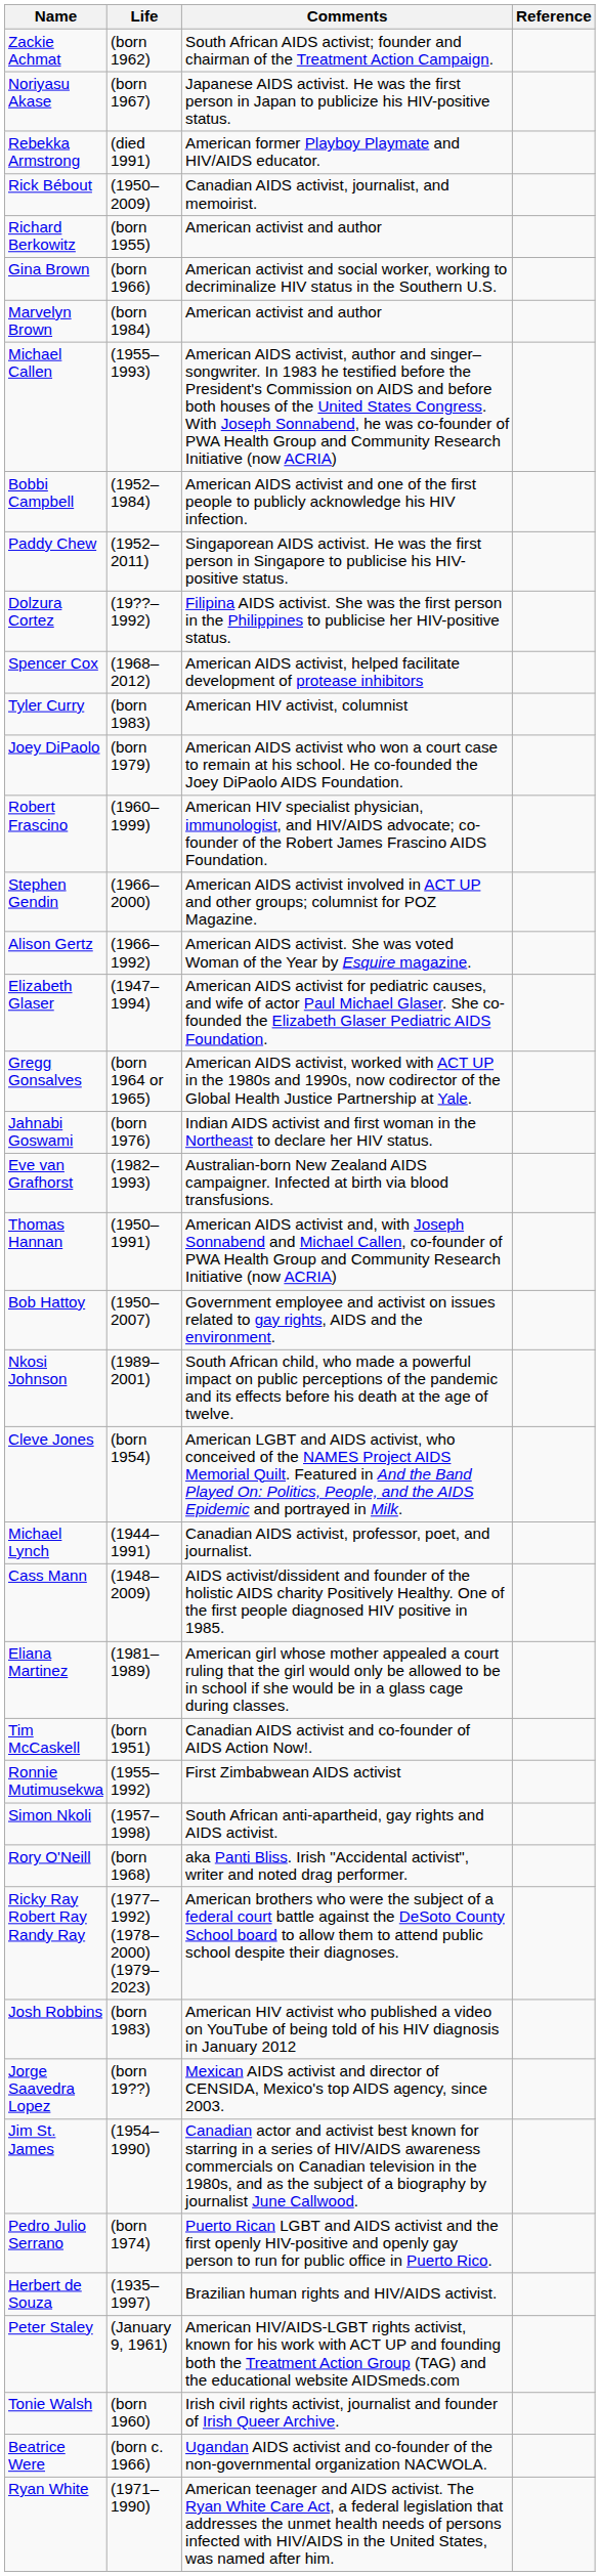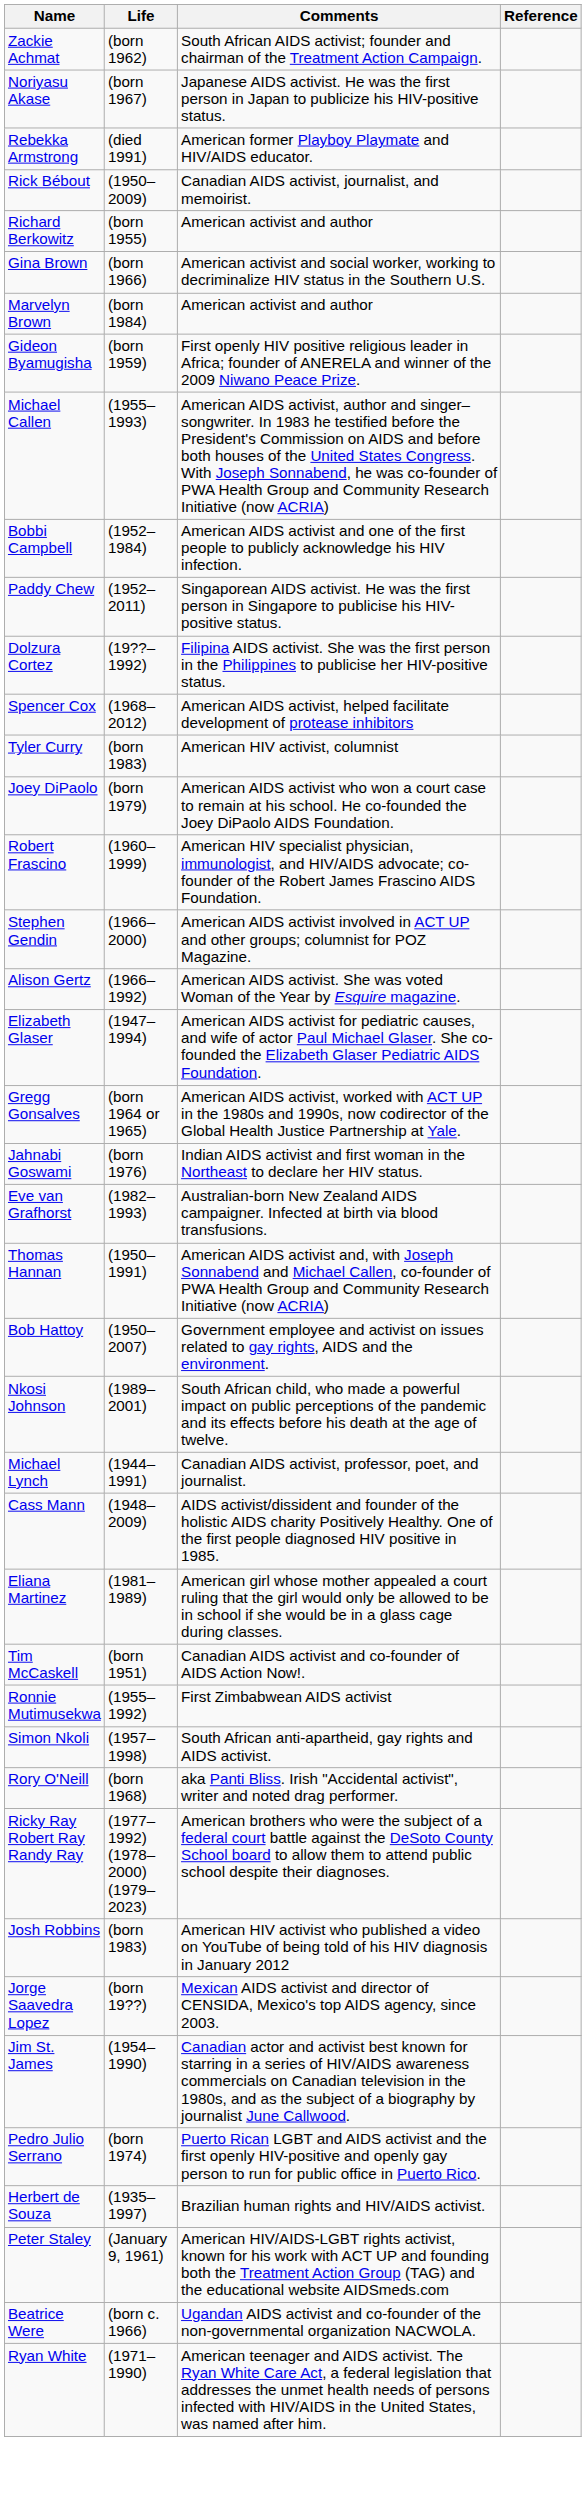+ row: Gideon Byamugisha | (born 1959) | First openly HIV positive religious leader in Africa; founder of ANERELA and winner of the 2009 Niwano Peace Prize.
- row: Cleve Jones | (born 1954) | American LGBT and AIDS activist, who conceived of the NAMES Project AIDS Memorial Quilt. Featured in And the Band Played On: Politics, People, and the AIDS Epidemic and portrayed in Milk.
- row: Tonie Walsh | (born 1960) | Irish civil rights activist, journalist and founder of Irish Queer Archive.
